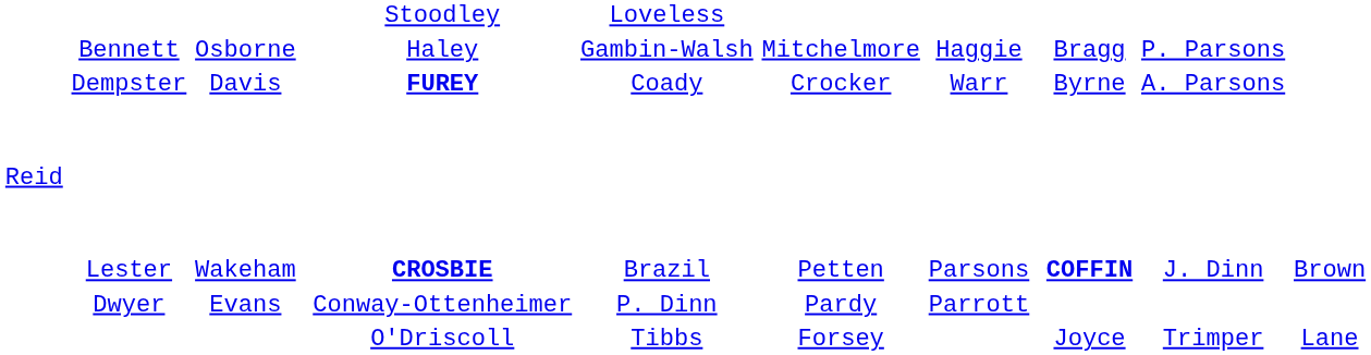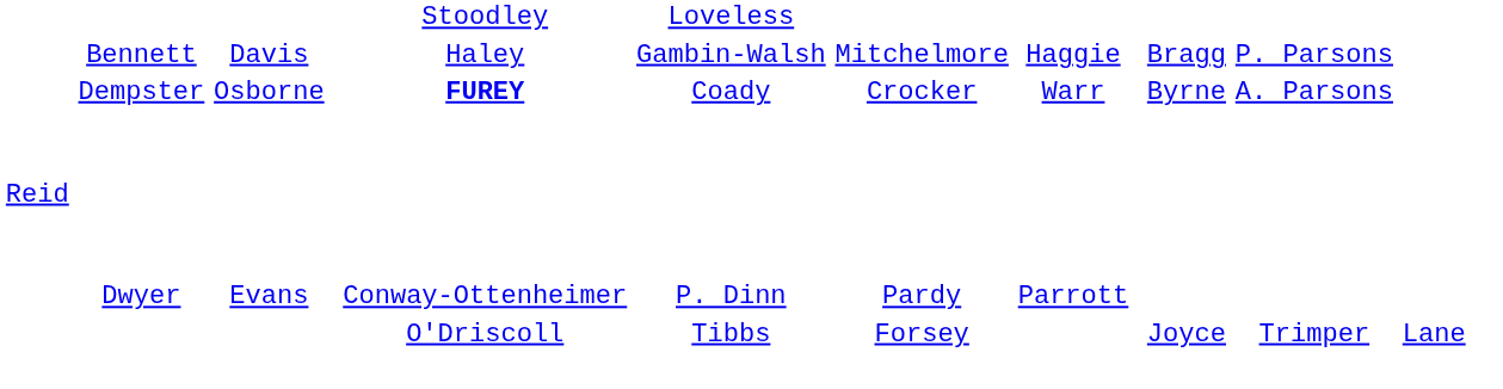Bennett | column 3: Osborne -> Davis
Dempster | column 3: Davis -> Osborne
- row: Lester | Wakeham | CROSBIE | Brazil | Petten | Parsons | COFFIN | J. Dinn | Brown
